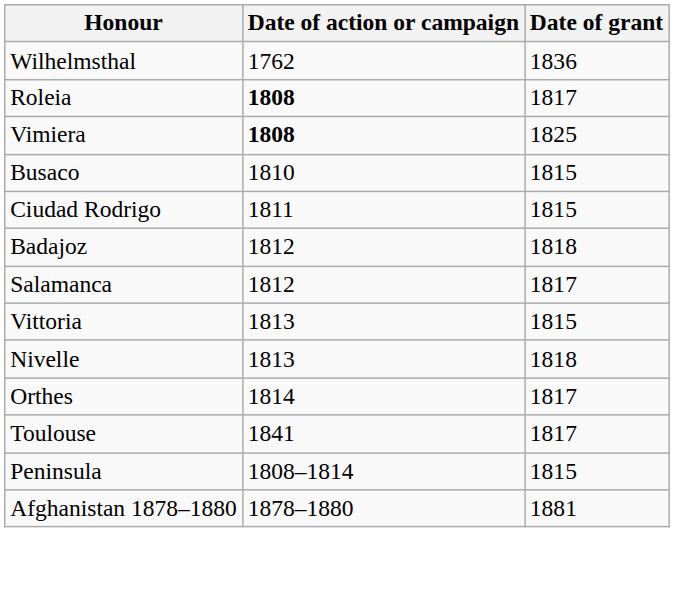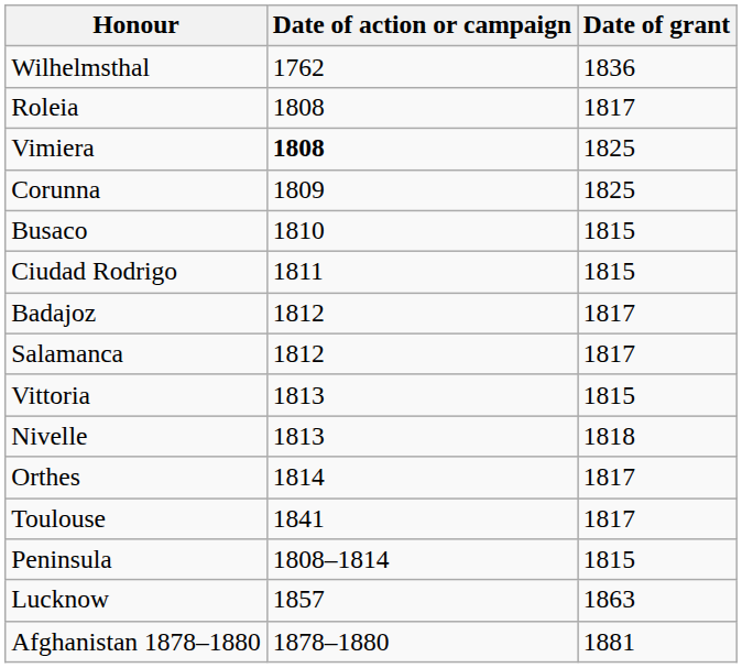Roleia | Date of action or campaign: bold -> normal
+ row: Corunna | 1809 | 1825
Badajoz | Date of grant: 1818 -> 1817
+ row: Lucknow | 1857 | 1863
